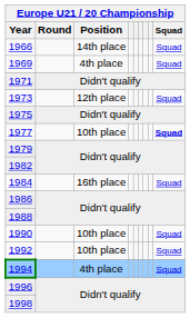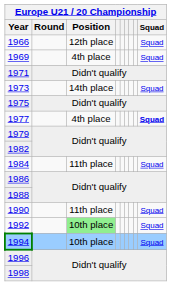1966 | Europe U21 / 20 Championship / Position: 14th place -> 12th place
1973 | Europe U21 / 20 Championship / Position: 12th place -> 14th place
1977 | Europe U21 / 20 Championship / Position: 10th place -> 4th place
1984 | Europe U21 / 20 Championship / Position: 16th place -> 11th place
1990 | Europe U21 / 20 Championship / Position: 10th place -> 11th place
1992 | Europe U21 / 20 Championship / Position: no background -> lightgreen background
1994 | Europe U21 / 20 Championship / Position: 4th place -> 10th place
